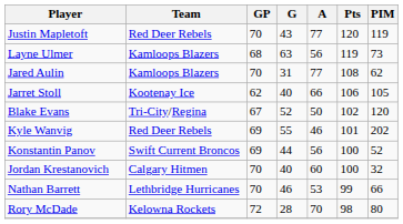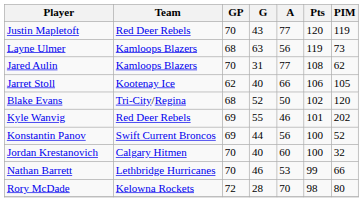Blake Evans | GP: 67 -> 68
